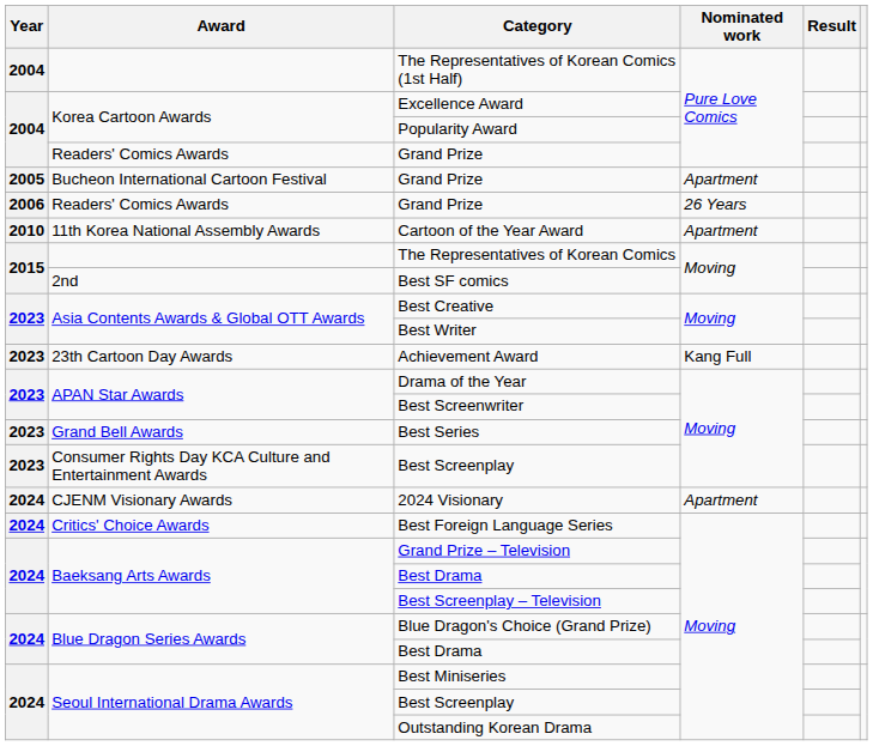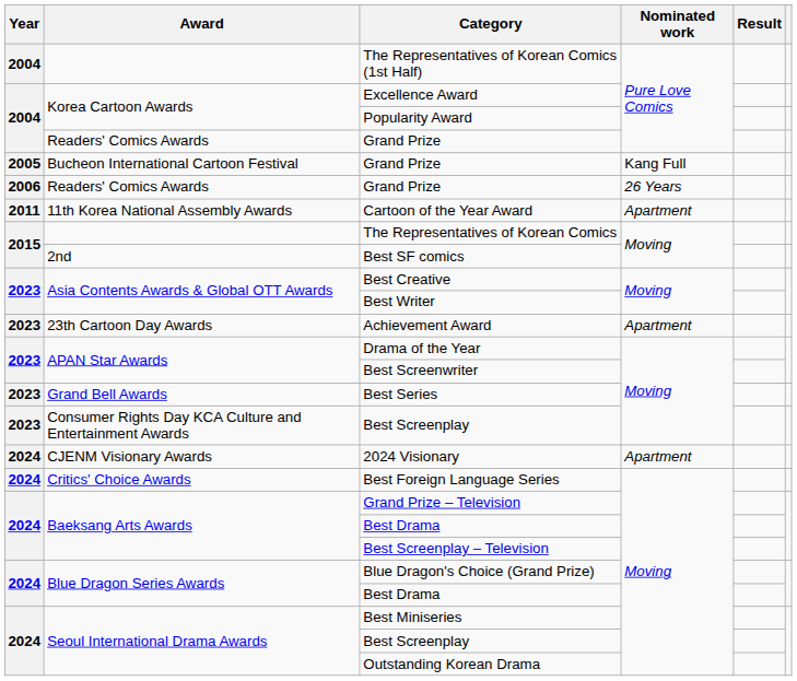Bucheon International Cartoon Festival / Grand Prize | Nominated work: Apartment -> Kang Full
Cartoon of the Year Award | Year: 2010 -> 2011
Achievement Award | Nominated work: Kang Full -> Apartment
